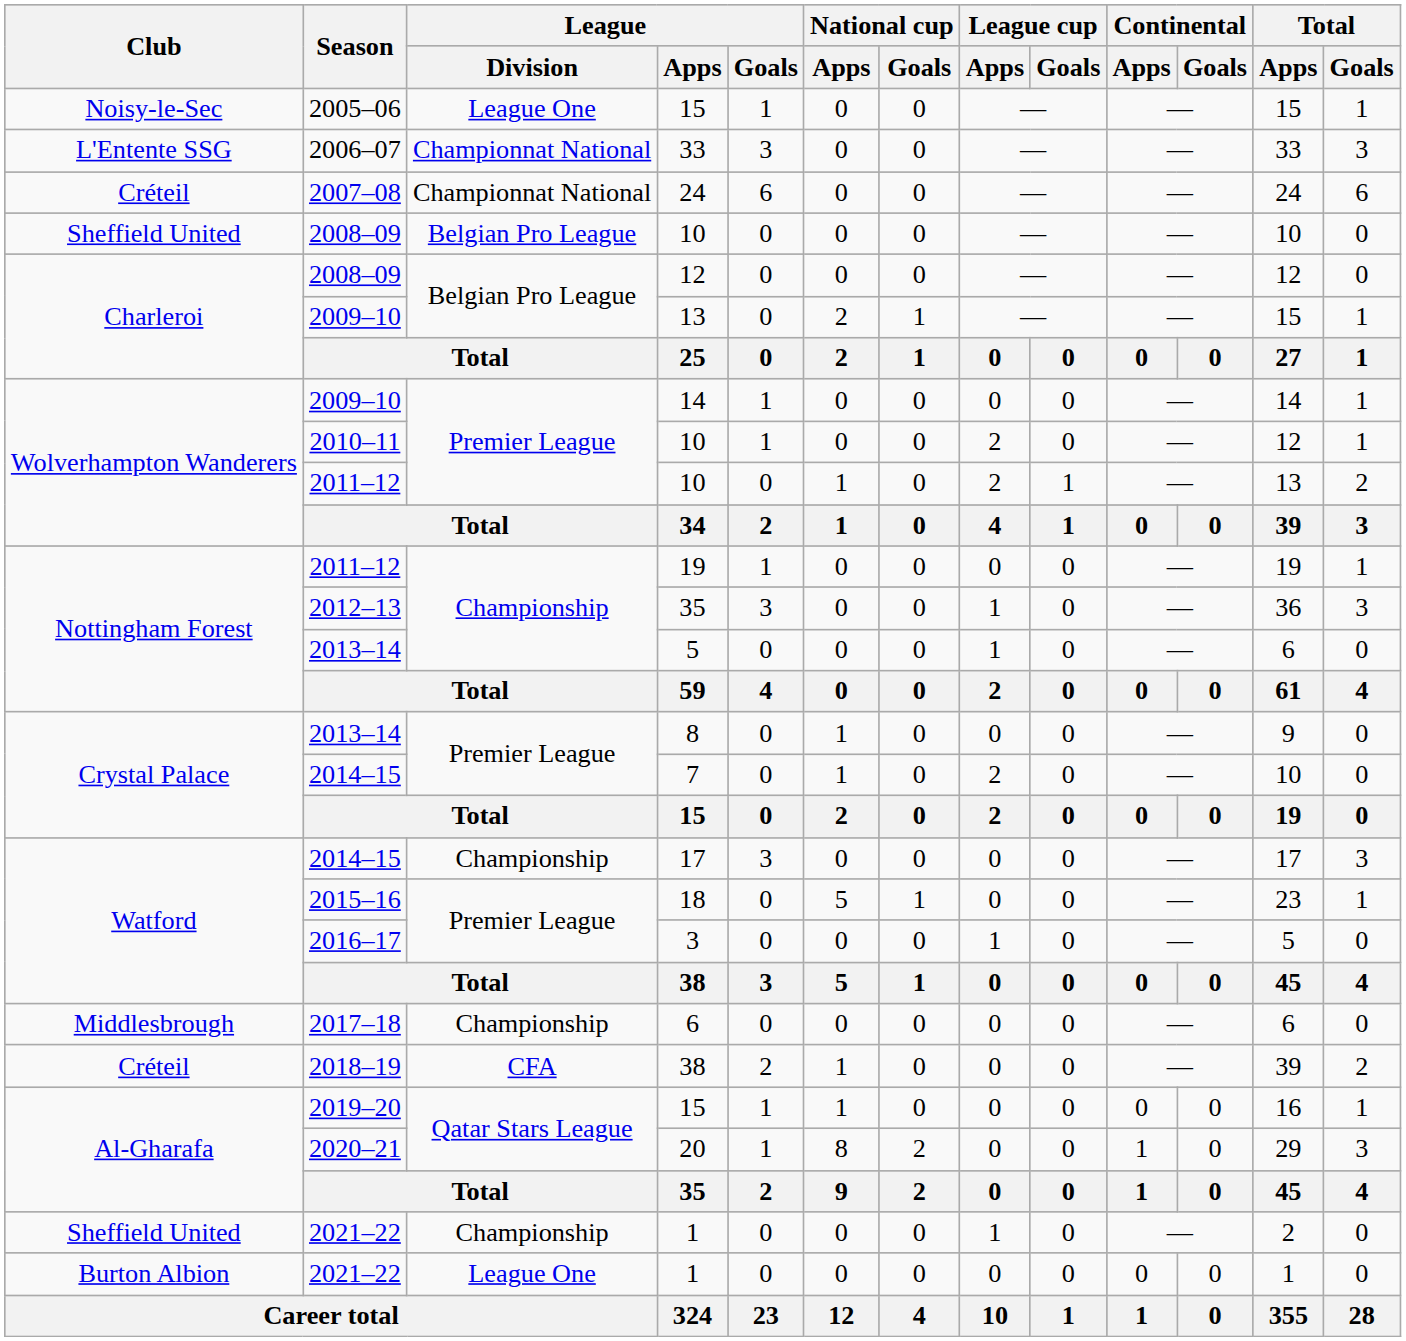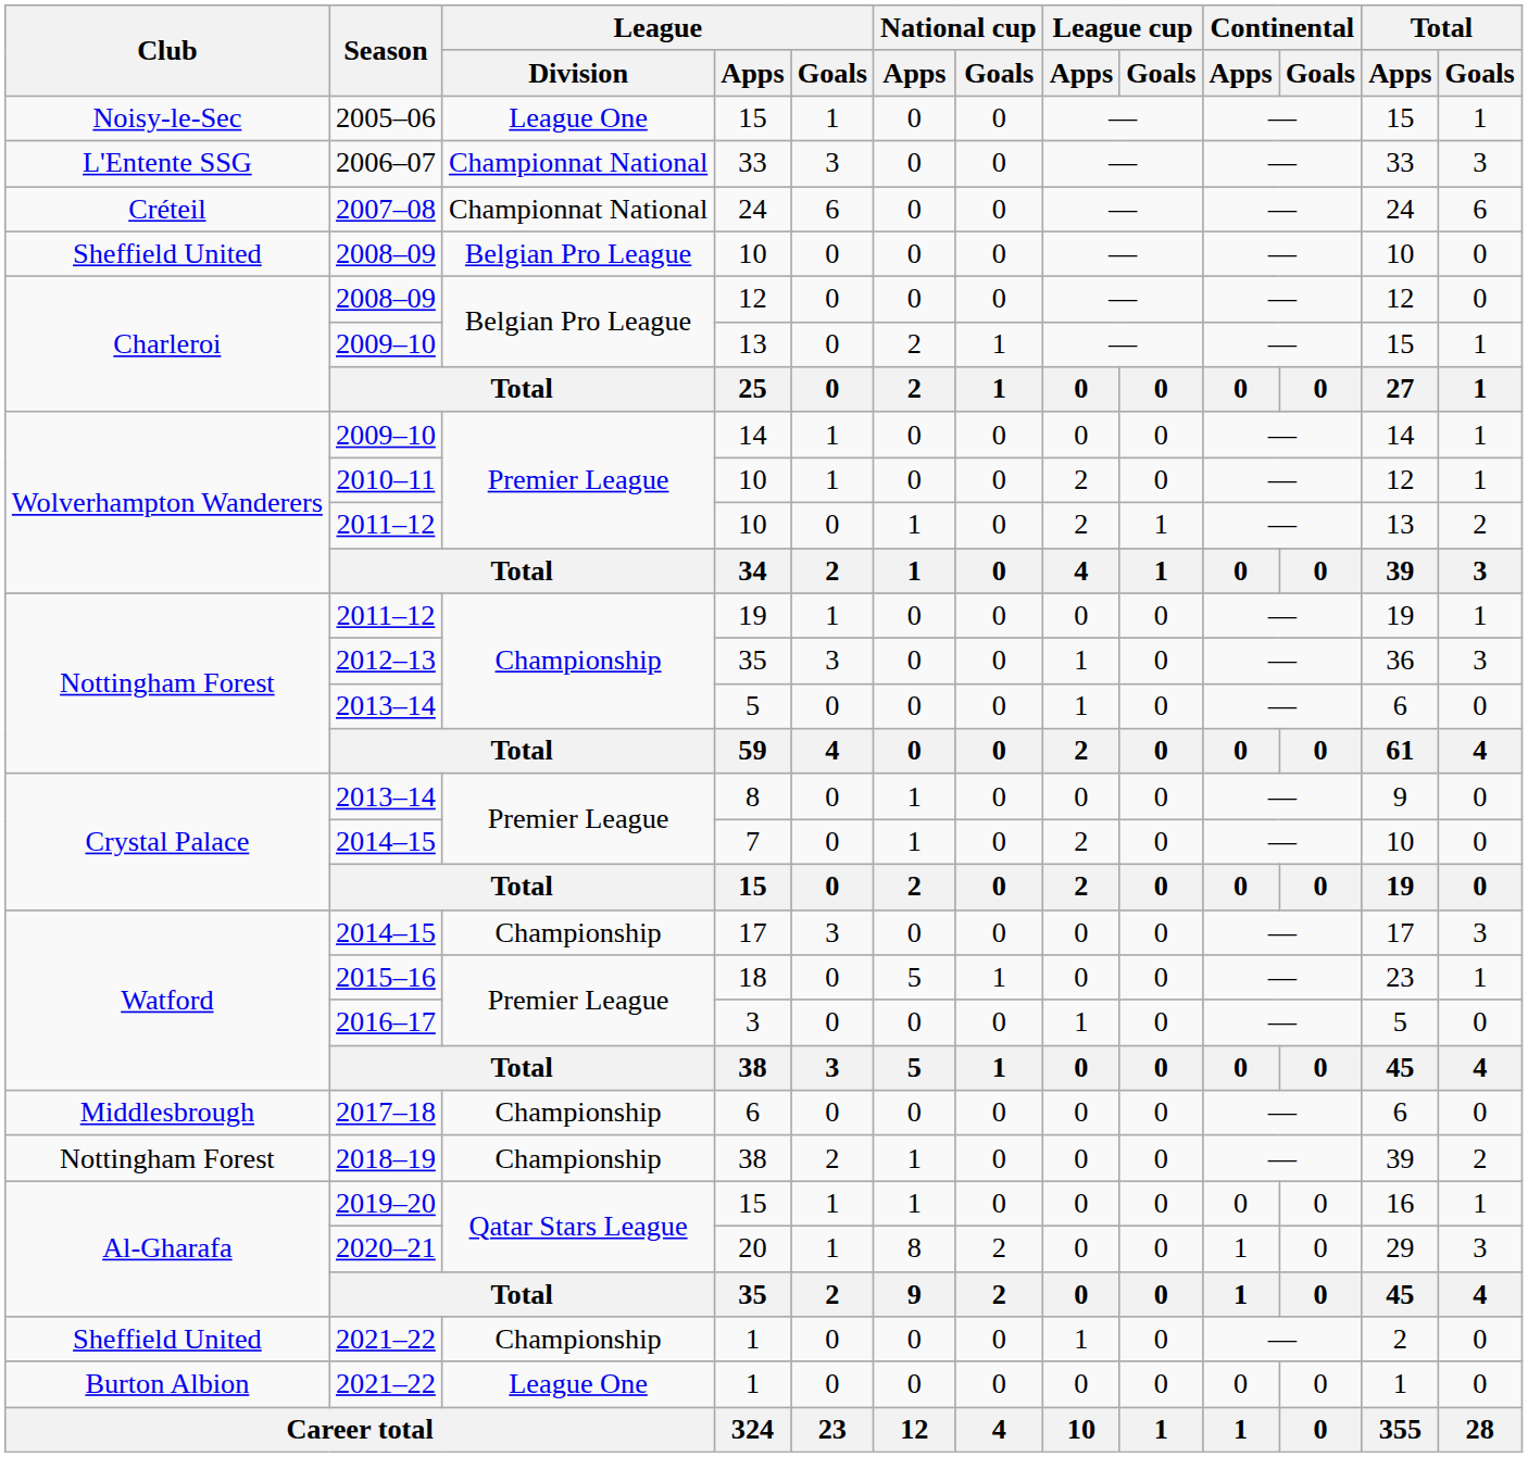2018–19 / 38 | Club: Créteil -> Nottingham Forest
2018–19 / 38 | League / Division: CFA -> Championship
